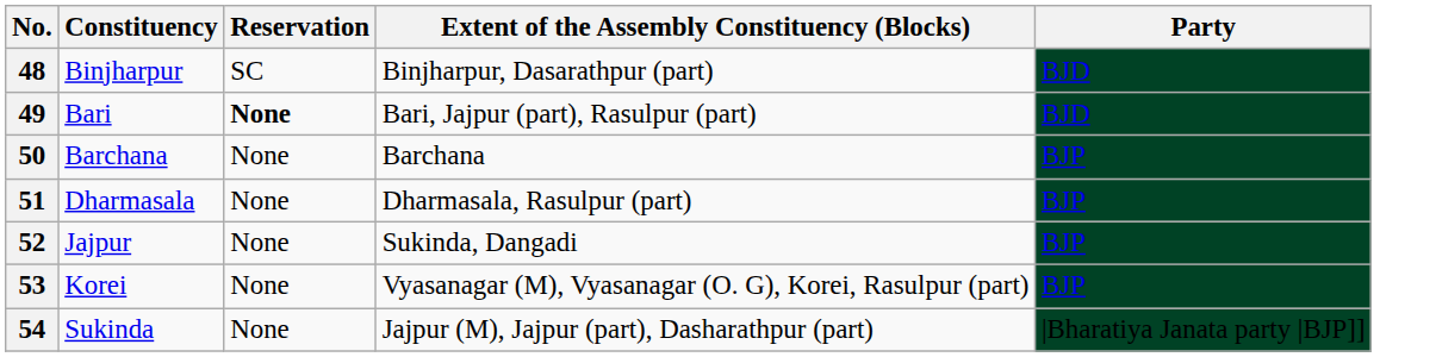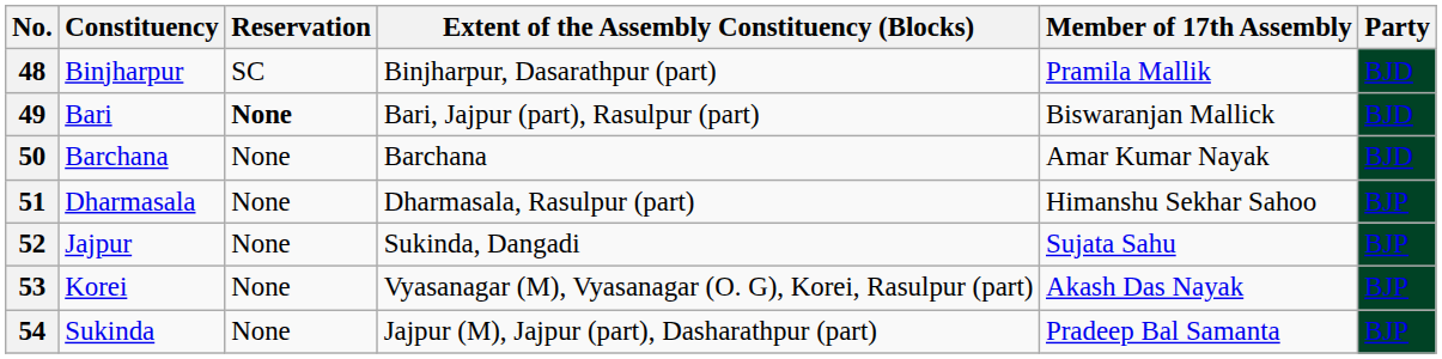+ column: Member of 17th Assembly | Pramila Mallik | Biswaranjan Mallick | Amar Kumar Nayak | Himanshu Sekhar Sahoo | Sujata Sahu | Akash Das Nayak | Pradeep Bal Samanta
50 | Party: BJP -> BJD
54 | Party: |Bharatiya Janata party |BJP]] -> BJP
